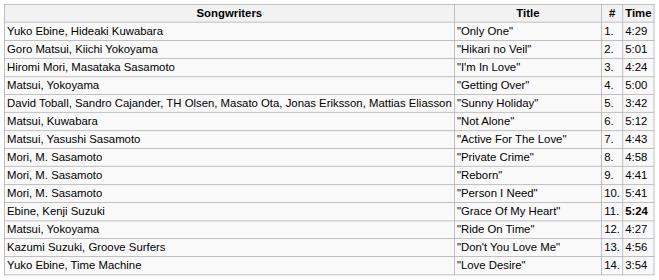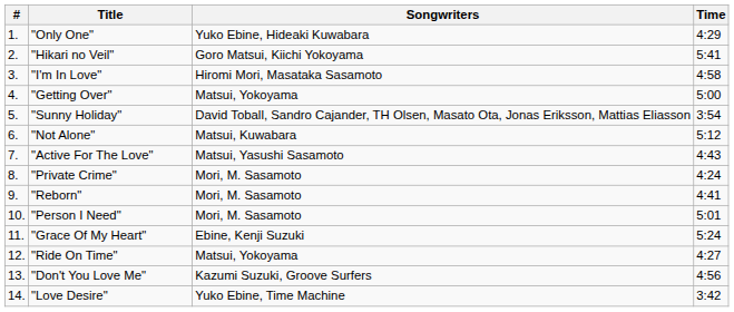columns swapped: # <-> Songwriters
"Hikari no Veil" | Time: 5:01 -> 5:41
"I'm In Love" | Time: 4:24 -> 4:58
"Sunny Holiday" | Time: 3:42 -> 3:54
"Private Crime" | Time: 4:58 -> 4:24
"Person I Need" | Time: 5:41 -> 5:01
"Grace Of My Heart" | Time: bold -> normal
"Love Desire" | Time: 3:54 -> 3:42
